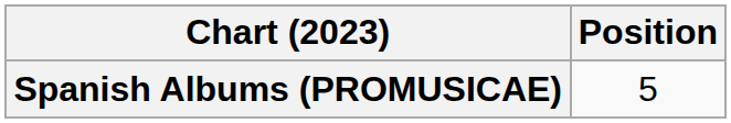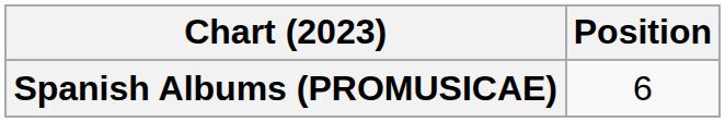Spanish Albums (PROMUSICAE) | Position: 5 -> 6
